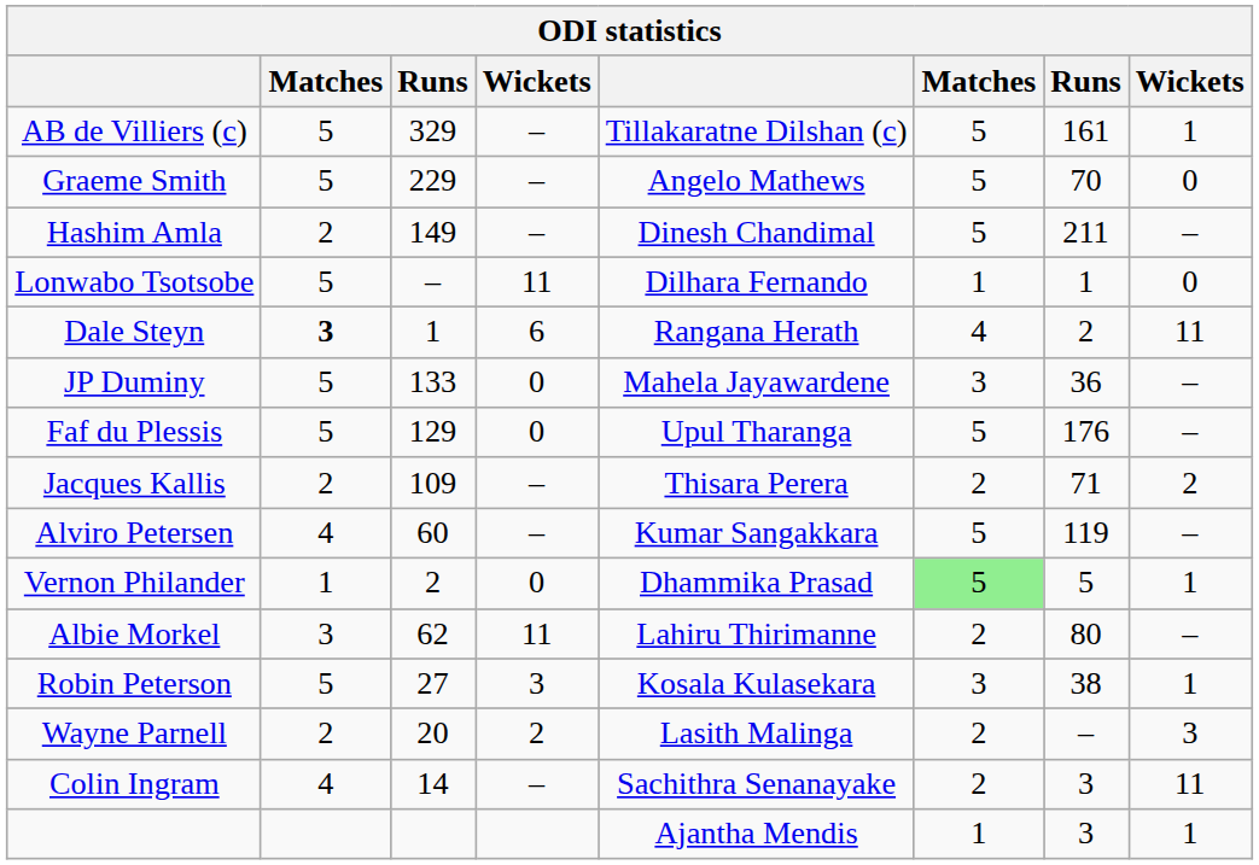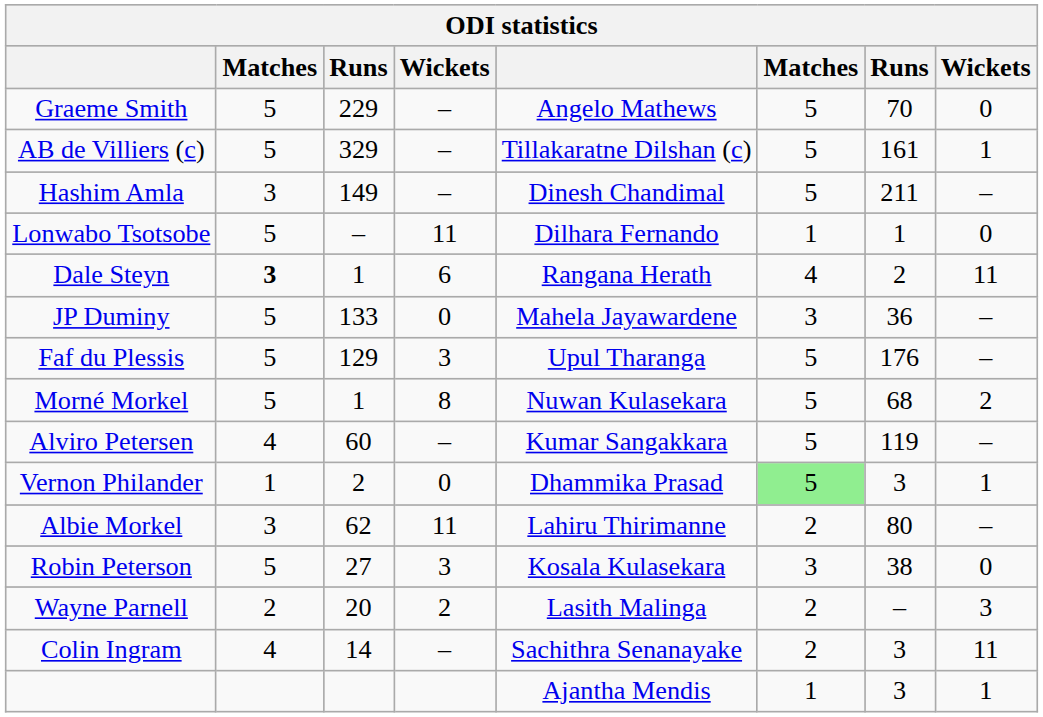rows swapped: AB de Villiers (c) <-> Graeme Smith
Hashim Amla | column 2: 2 -> 3
Faf du Plessis | column 4: 0 -> 3
- row: Jacques Kallis | 2 | 109 | – | Thisara Perera | 2 | 71 | 2
+ row: Morné Morkel | 5 | 1 | 8 | Nuwan Kulasekara | 5 | 68 | 2
Vernon Philander | column 7: 5 -> 3
Robin Peterson | column 8: 1 -> 0
